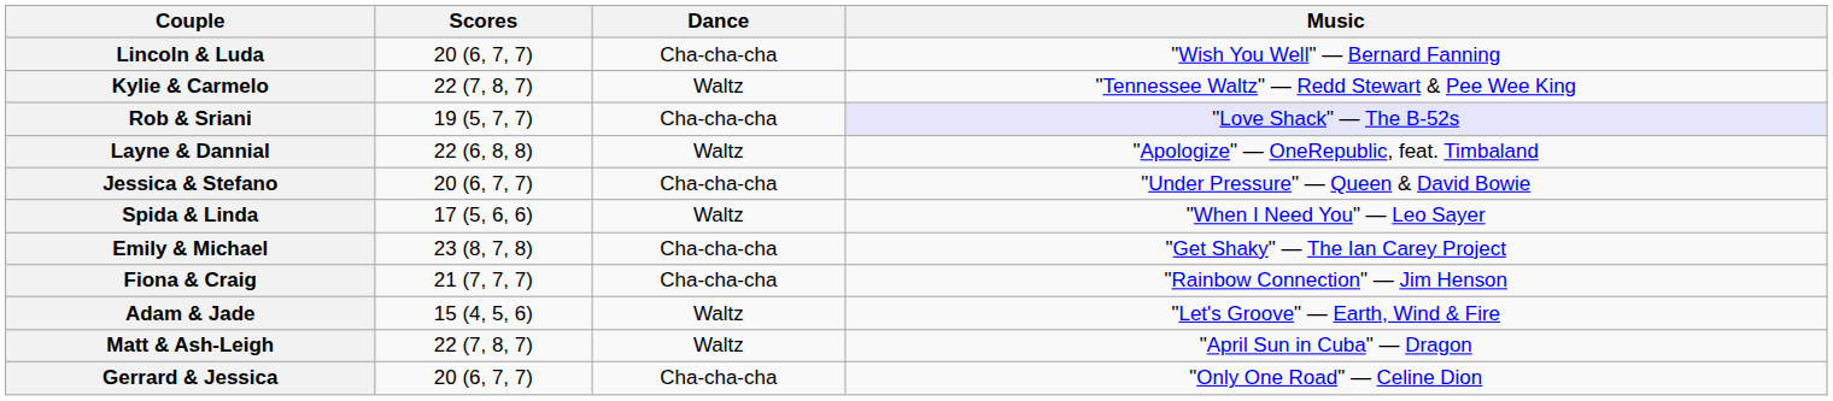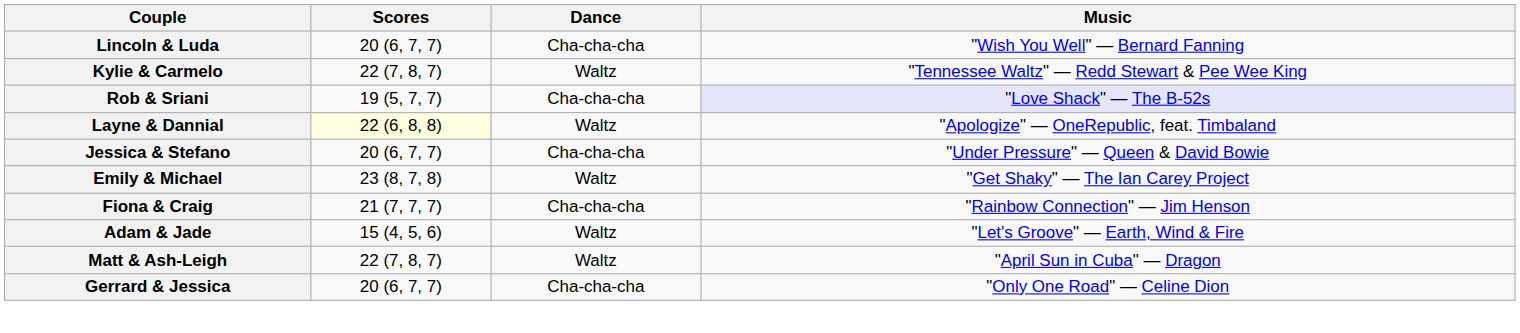Layne & Dannial | Scores: no background -> lightyellow background
- row: Spida & Linda | 17 (5, 6, 6) | Waltz | "When I Need You" — Leo Sayer
Emily & Michael | Dance: Cha-cha-cha -> Waltz
